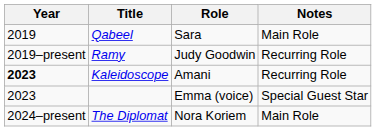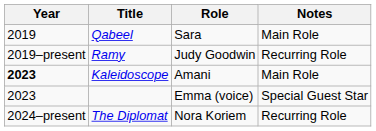Kaleidoscope | Notes: Recurring Role -> Main Role
The Diplomat | Notes: Main Role -> Recurring Role
